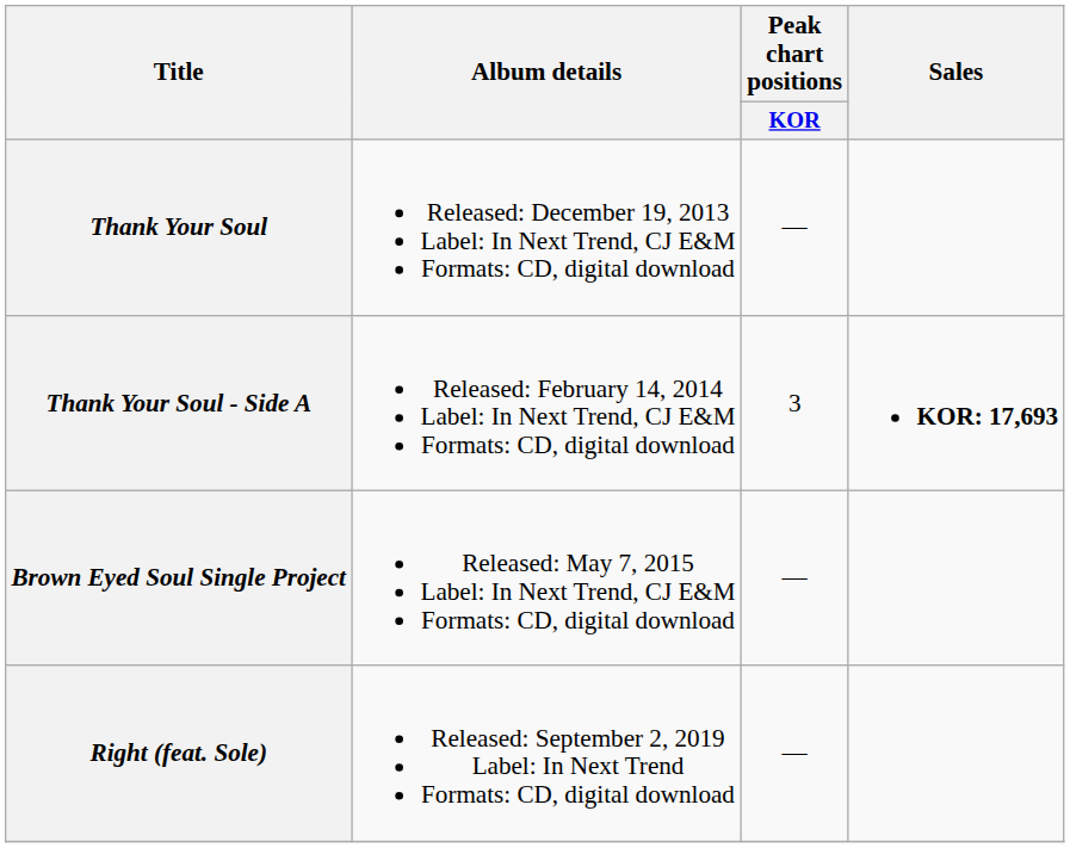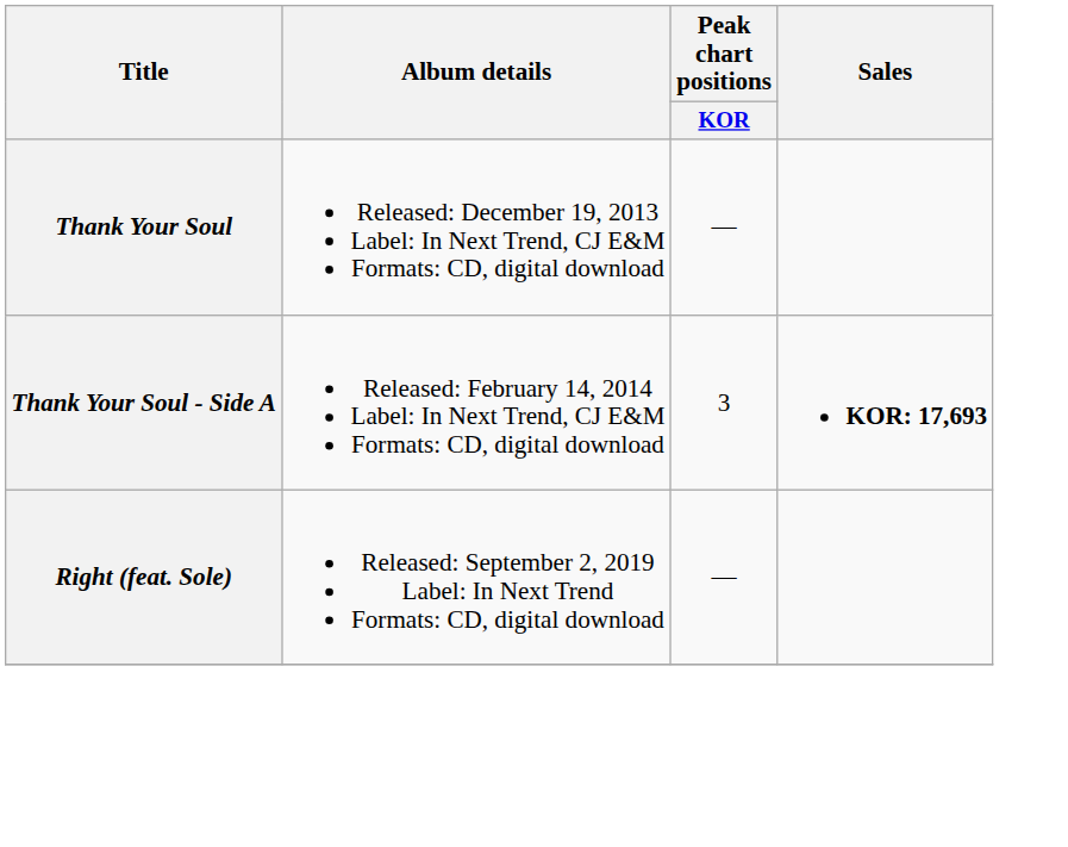- row: Brown Eyed Soul Single Project | Released: May 7, 2015 Label: In Next Trend, CJ E&M Formats: CD, digital download | —
